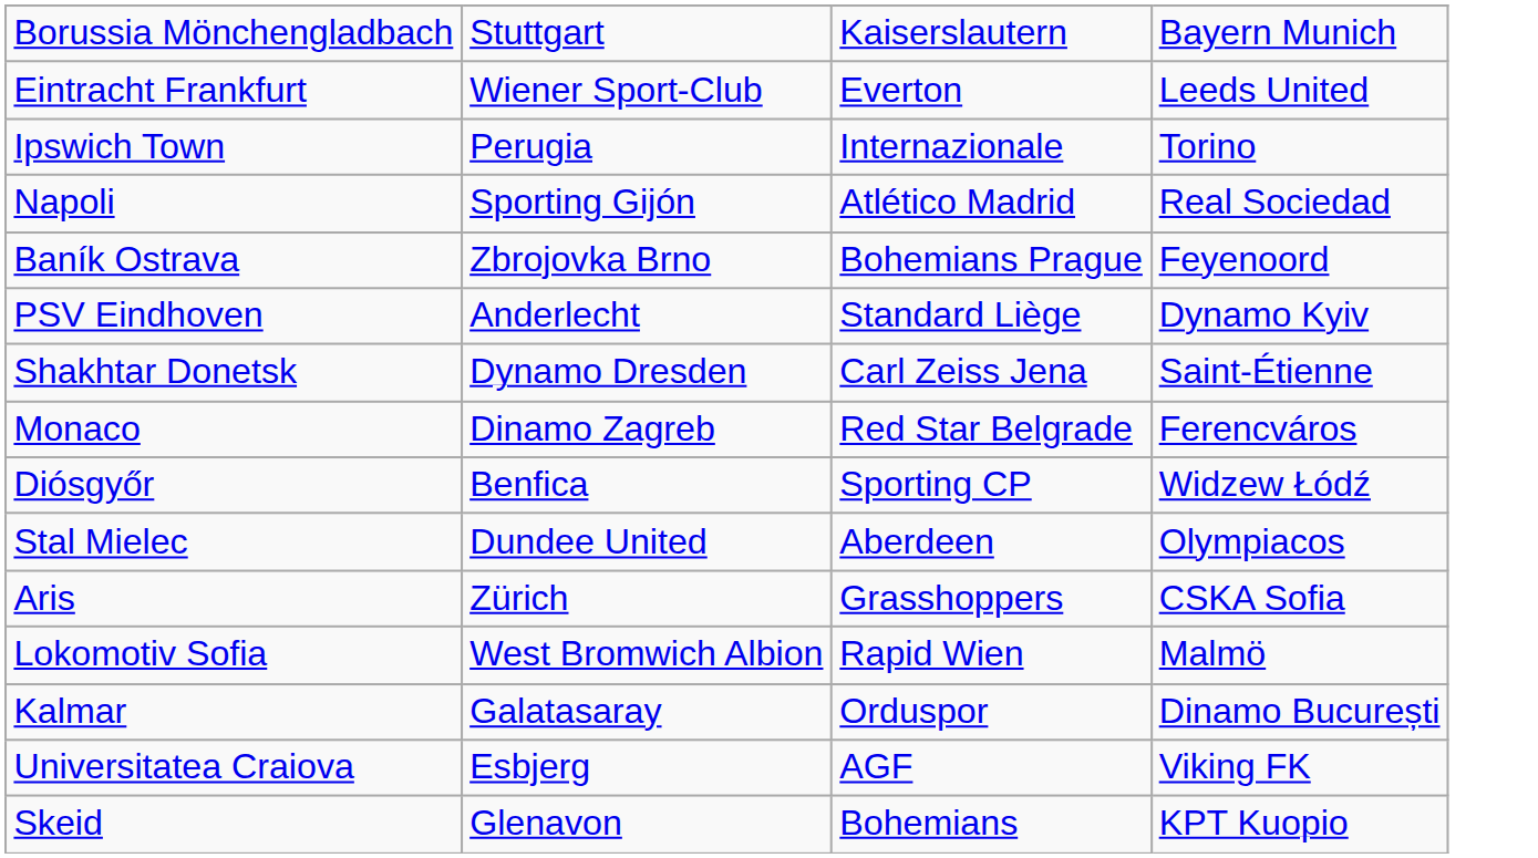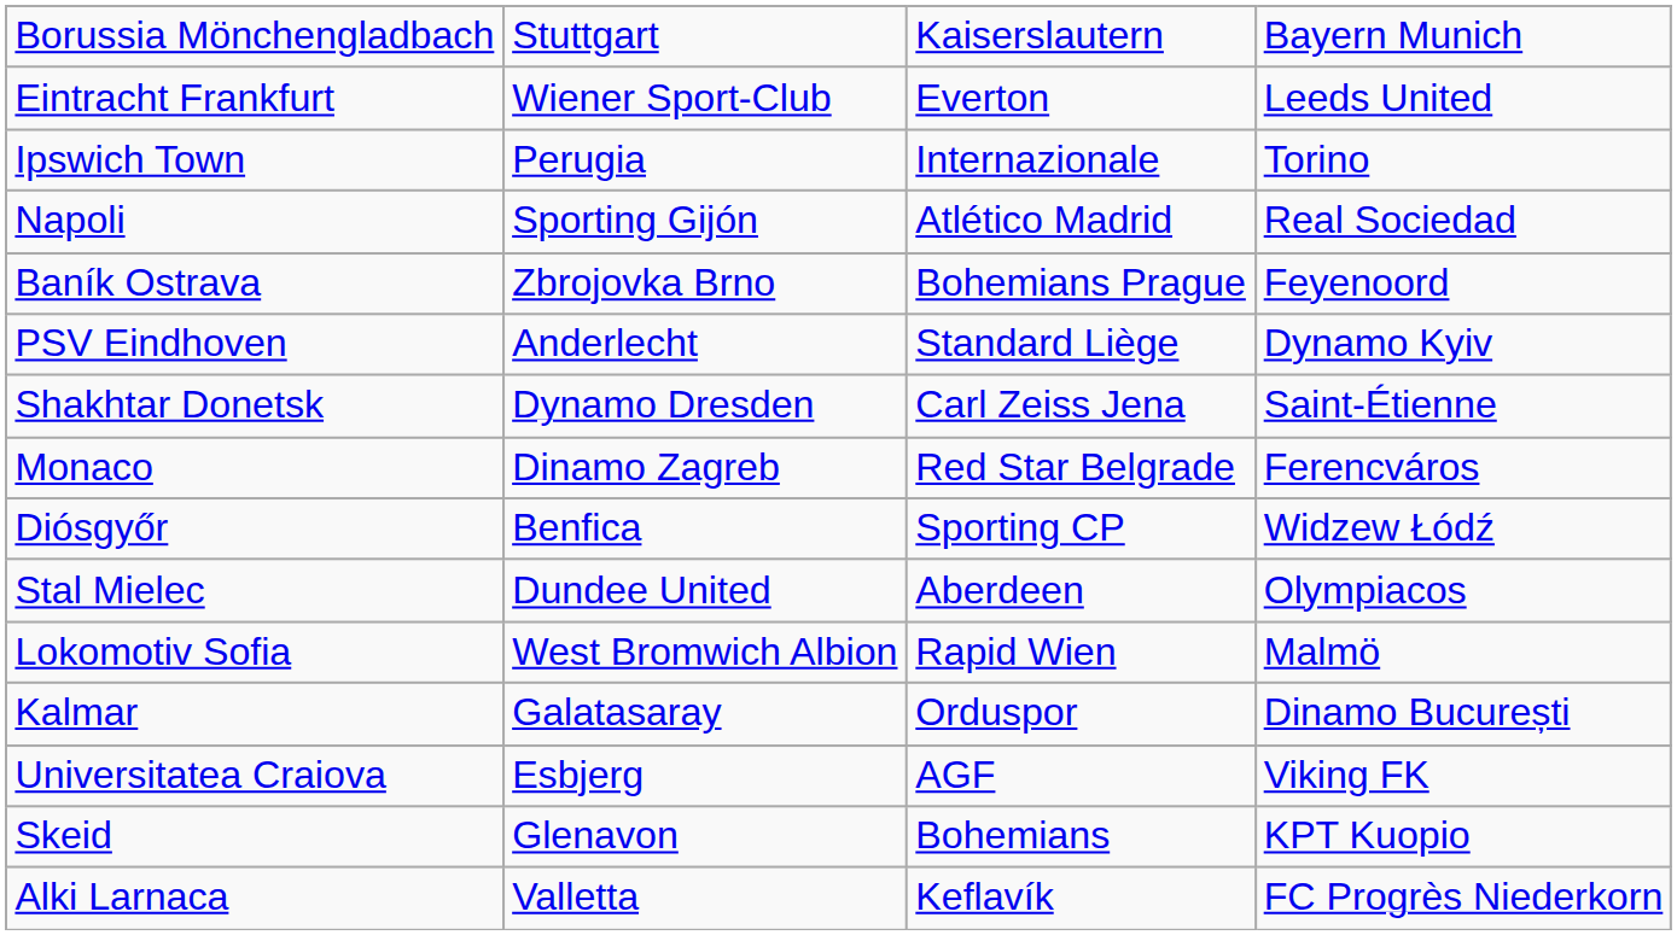- row: Aris | Zürich | Grasshoppers | CSKA Sofia
+ row: Alki Larnaca | Valletta | Keflavík | FC Progrès Niederkorn
